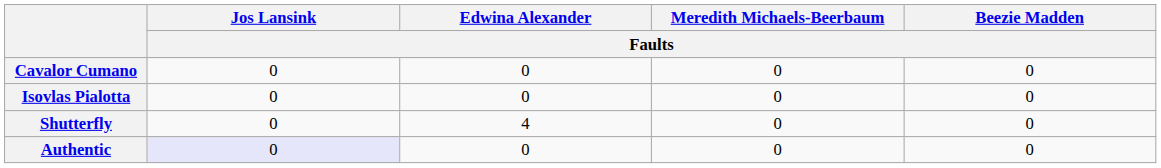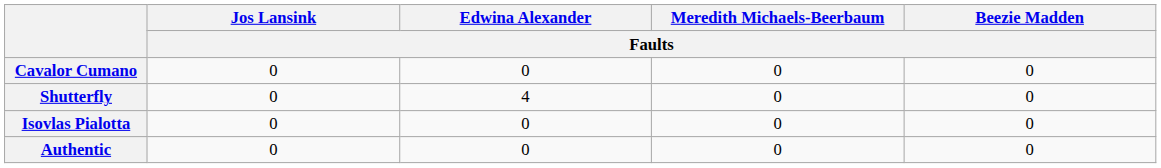rows swapped: Isovlas Pialotta <-> Shutterfly
Authentic | Jos Lansink / Faults: lavender background -> no background
